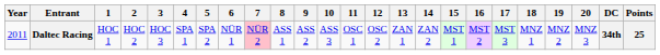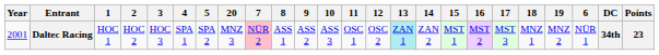columns swapped: 6 <-> 20
Daltec Racing | Year: 2011 -> 2001
Daltec Racing | 13: no background -> paleturquoise background
Daltec Racing | Points: 25 -> 23
